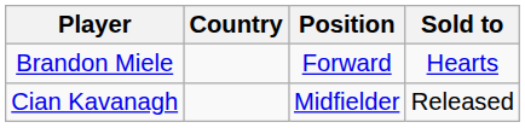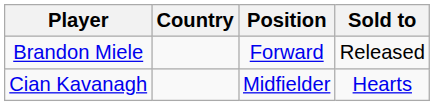Brandon Miele | Sold to: Hearts -> Released
Cian Kavanagh | Sold to: Released -> Hearts
